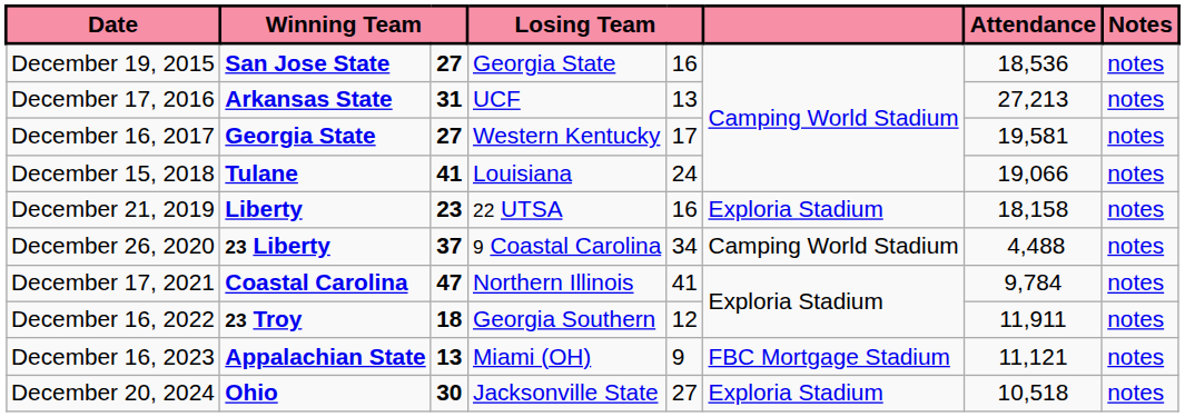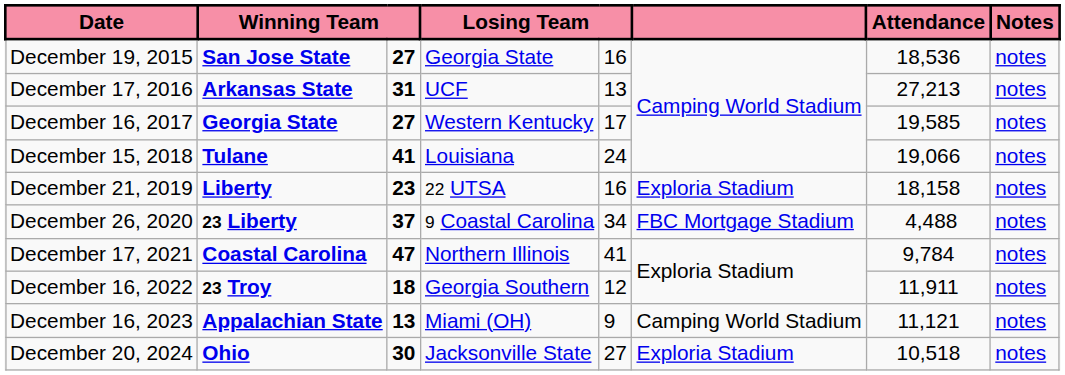December 16, 2017 | Attendance: 19,581 -> 19,585
December 26, 2020 | column 6: Camping World Stadium -> FBC Mortgage Stadium
December 16, 2023 | column 6: FBC Mortgage Stadium -> Camping World Stadium
